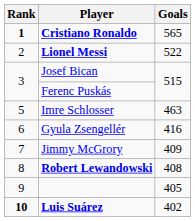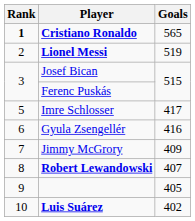Lionel Messi | Goals: 522 -> 519
Imre Schlosser | Goals: 463 -> 417
Robert Lewandowski | Goals: 408 -> 407
Luis Suárez | Rank: bold -> normal
